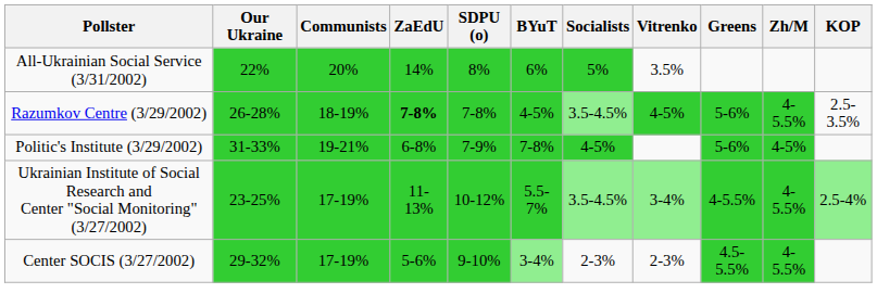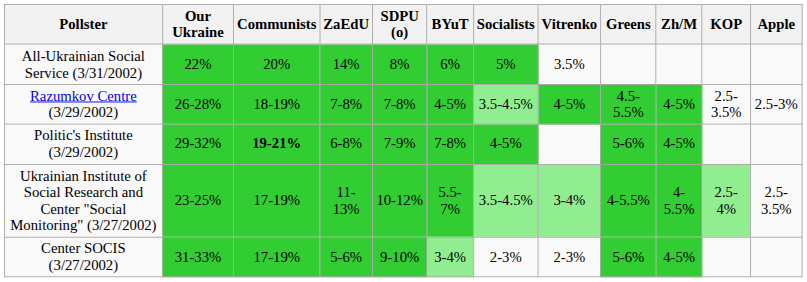+ column: Apple | 2.5-3% | 2.5-3.5%
Razumkov Centre (3/29/2002) | ZaEdU: bold -> normal
Razumkov Centre (3/29/2002) | Greens: 5-6% -> 4.5-5.5%
Razumkov Centre (3/29/2002) | Zh/M: 4-5.5% -> 4-5%
Politic's Institute (3/29/2002) | Our Ukraine: 31-33% -> 29-32%
Politic's Institute (3/29/2002) | Communists: normal -> bold
Center SOCIS (3/27/2002) | Our Ukraine: 29-32% -> 31-33%
Center SOCIS (3/27/2002) | Greens: 4.5-5.5% -> 5-6%
Center SOCIS (3/27/2002) | Zh/M: 4-5.5% -> 4-5%
